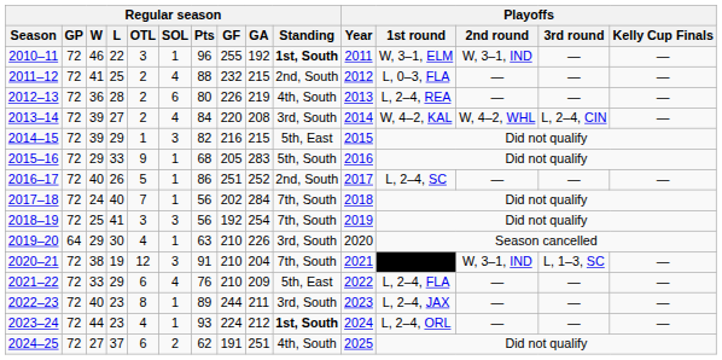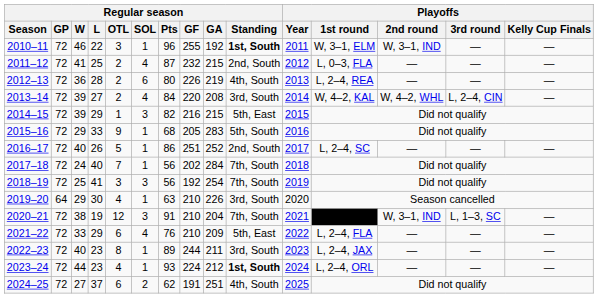2011–12 | Regular season / Pts: 88 -> 87
